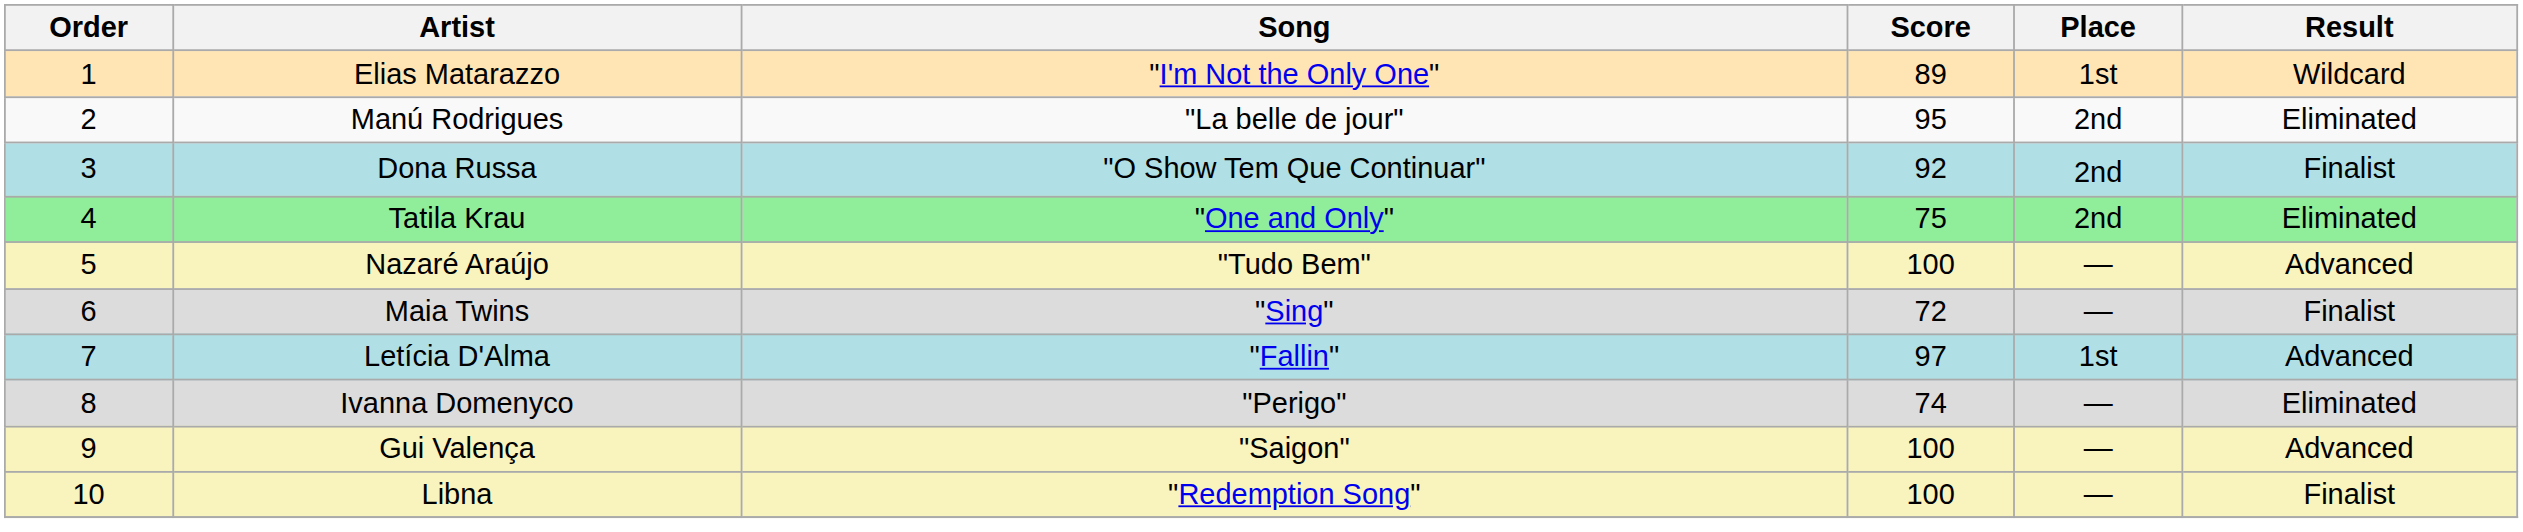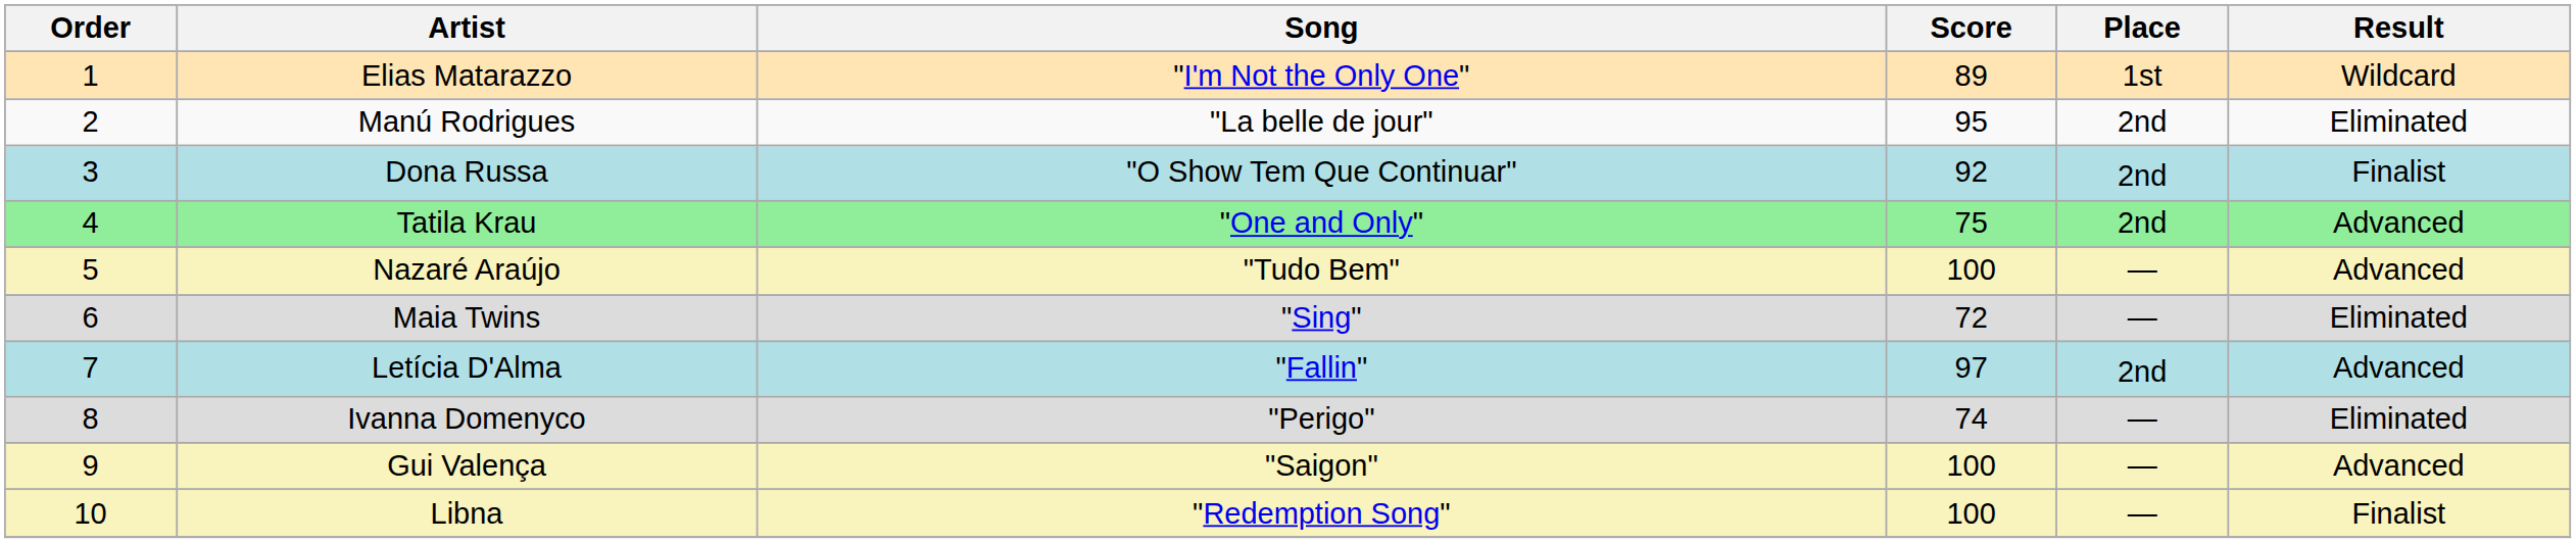Tatila Krau | Result: Eliminated -> Advanced
Maia Twins | Result: Finalist -> Eliminated
Letícia D'Alma | Place: 1st -> 2nd
